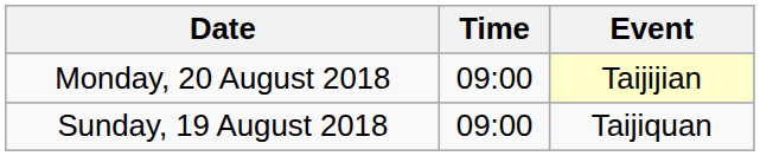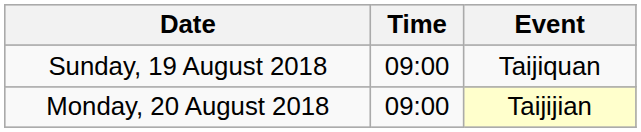rows swapped: Sunday, 19 August 2018 <-> Monday, 20 August 2018
